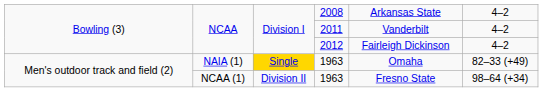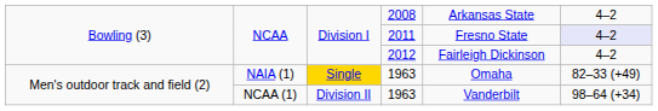NCAA / 2011 | column 5: Vanderbilt -> Fresno State
NCAA / 2011 | column 6: no background -> lavender background
NCAA (1) | column 5: Fresno State -> Vanderbilt
